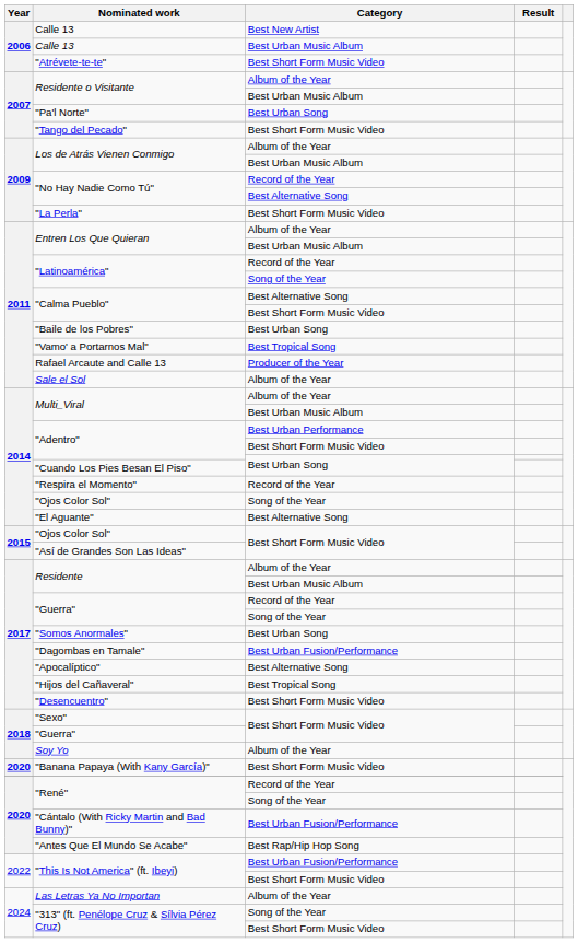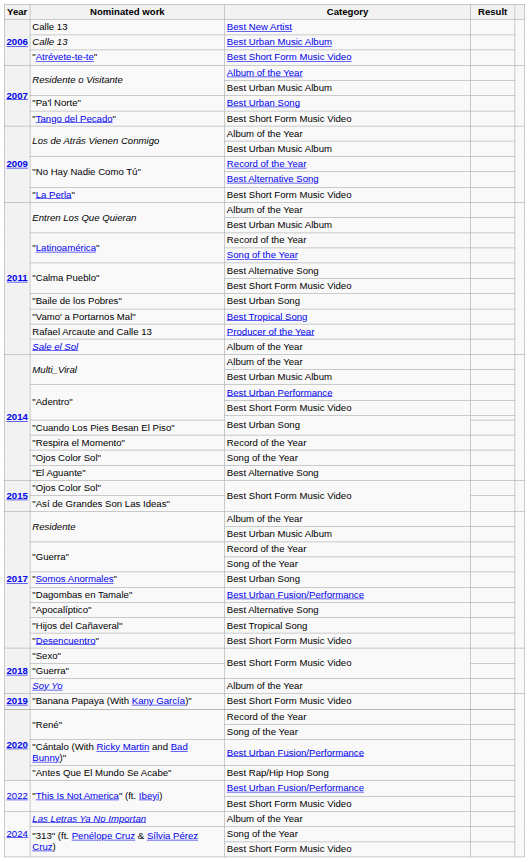"Banana Papaya (With Kany García)" | Year: 2020 -> 2019
